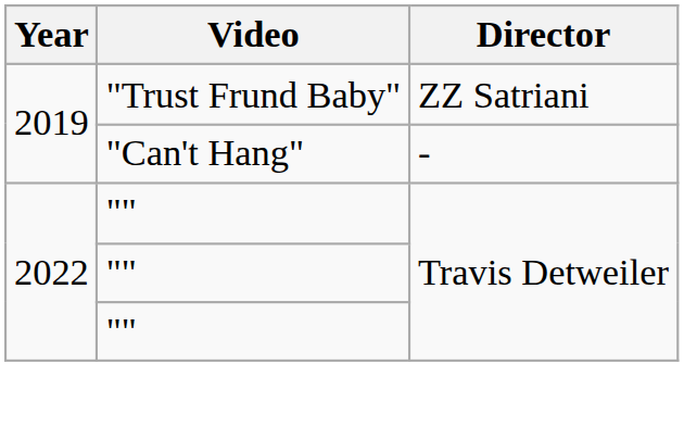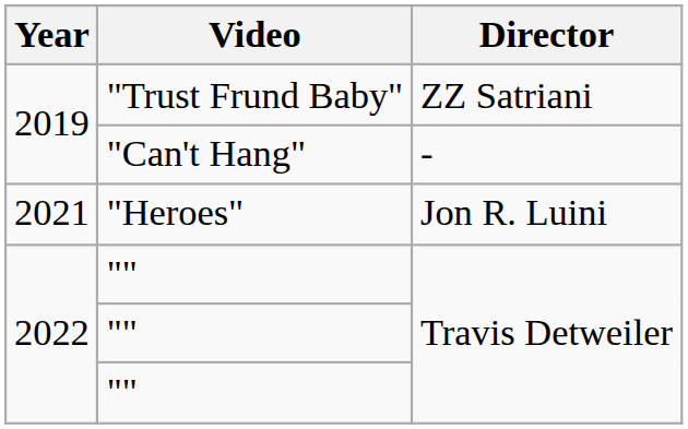+ row: 2021 | "Heroes" | Jon R. Luini
